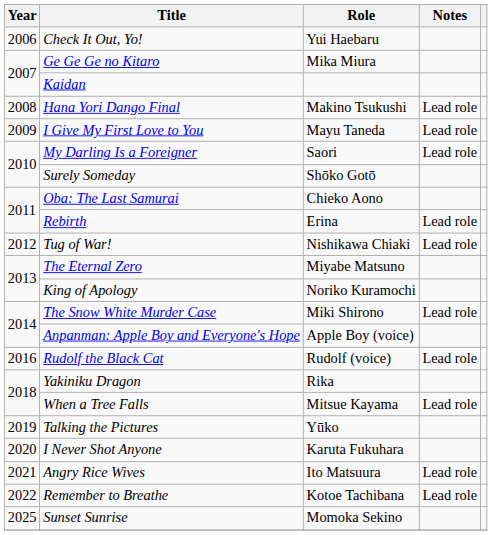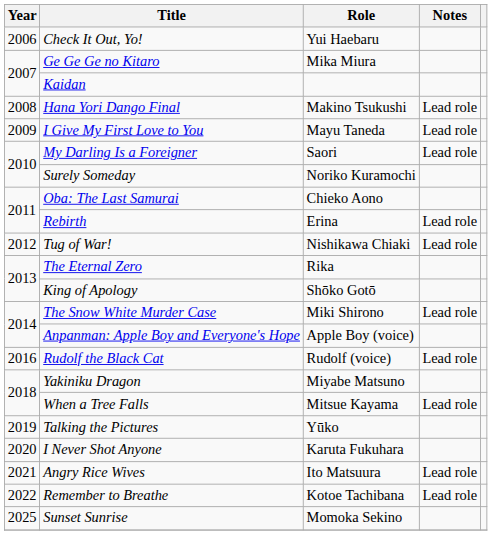Surely Someday | Role: Shōko Gotō -> Noriko Kuramochi
The Eternal Zero | Role: Miyabe Matsuno -> Rika
King of Apology | Role: Noriko Kuramochi -> Shōko Gotō
Yakiniku Dragon | Role: Rika -> Miyabe Matsuno
